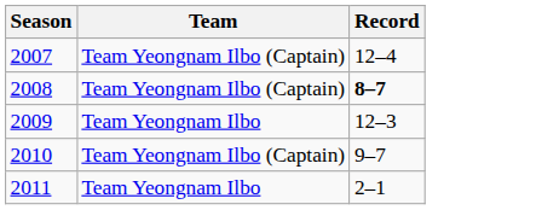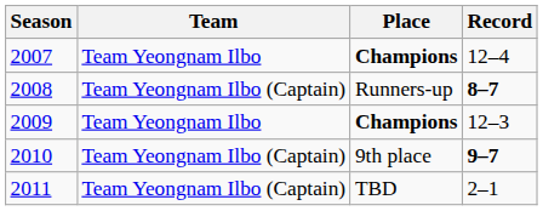+ column: Place | Champions | Runners-up | Champions | 9th place | TBD
2007 | Team: Team Yeongnam Ilbo (Captain) -> Team Yeongnam Ilbo
2010 | Record: normal -> bold
2011 | Team: Team Yeongnam Ilbo -> Team Yeongnam Ilbo (Captain)
